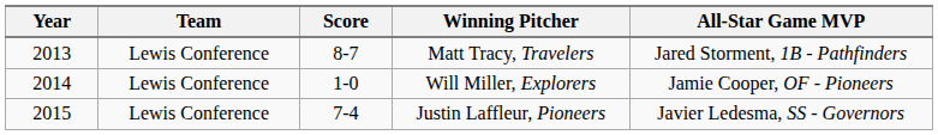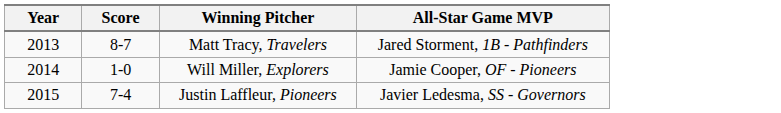- column: Team | Lewis Conference | Lewis Conference | Lewis Conference
